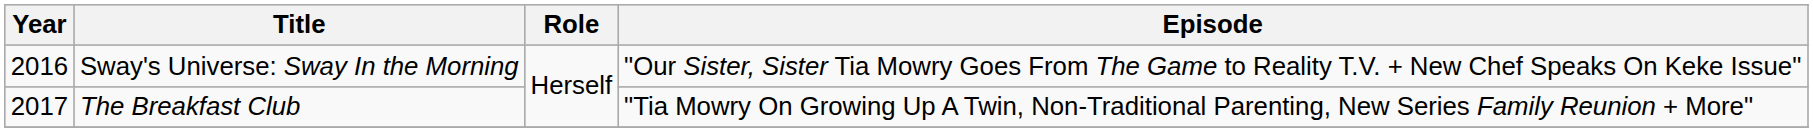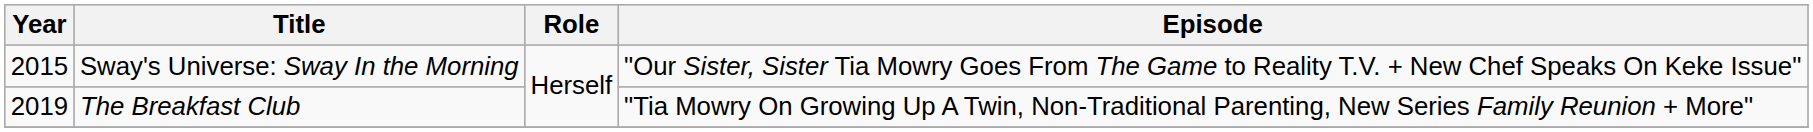Sway's Universe: Sway In the Morning | Year: 2016 -> 2015
The Breakfast Club | Year: 2017 -> 2019
